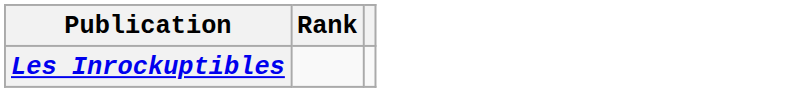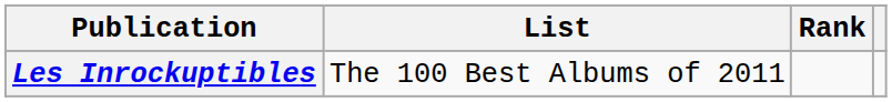+ column: List | The 100 Best Albums of 2011
